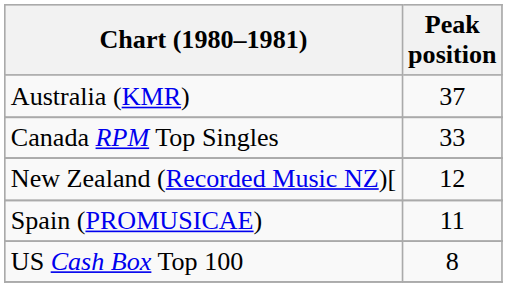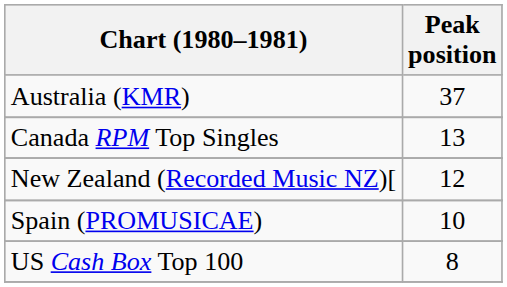Canada RPM Top Singles | Peak position: 33 -> 13
Spain (PROMUSICAE) | Peak position: 11 -> 10
